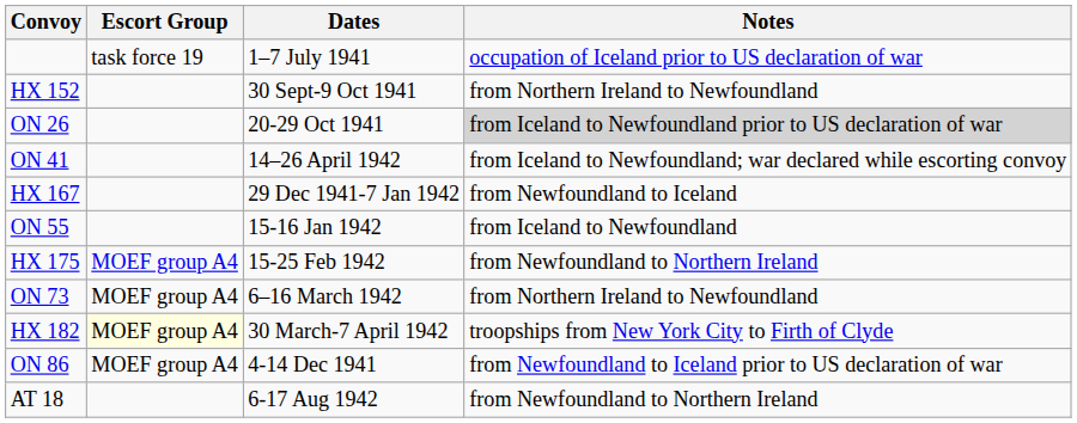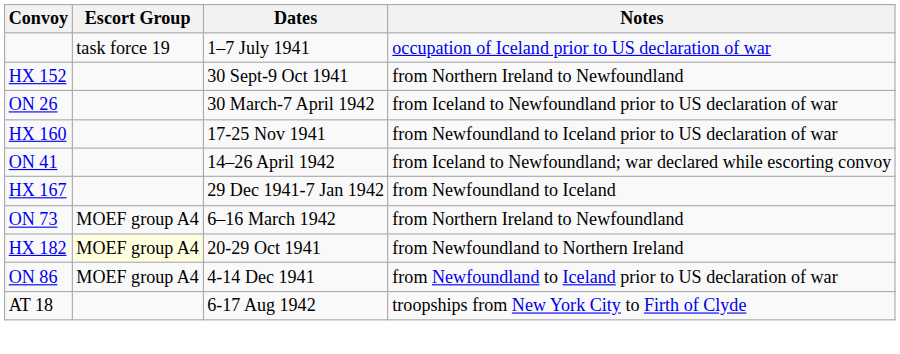ON 26 | Dates: 20-29 Oct 1941 -> 30 March-7 April 1942
ON 26 | Notes: lightgrey background -> no background
+ row: HX 160 | 17-25 Nov 1941 | from Newfoundland to Iceland prior to US declaration of war
- row: ON 55 | 15-16 Jan 1942 | from Iceland to Newfoundland
- row: HX 175 | MOEF group A4 | 15-25 Feb 1942 | from Newfoundland to Northern Ireland
HX 182 | Dates: 30 March-7 April 1942 -> 20-29 Oct 1941
HX 182 | Notes: troopships from New York City to Firth of Clyde -> from Newfoundland to Northern Ireland
AT 18 | Notes: from Newfoundland to Northern Ireland -> troopships from New York City to Firth of Clyde
